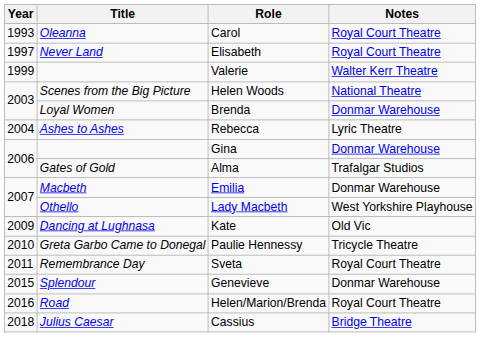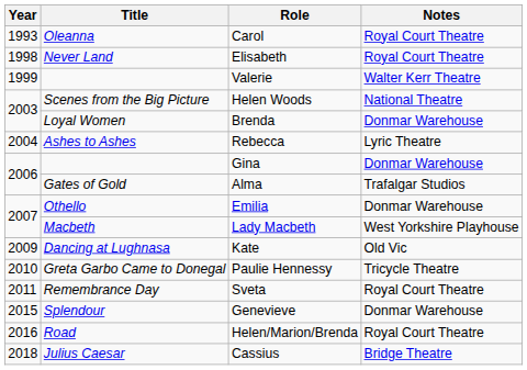Elisabeth | Year: 1997 -> 1998
Emilia | Title: Macbeth -> Othello
Lady Macbeth | Title: Othello -> Macbeth
